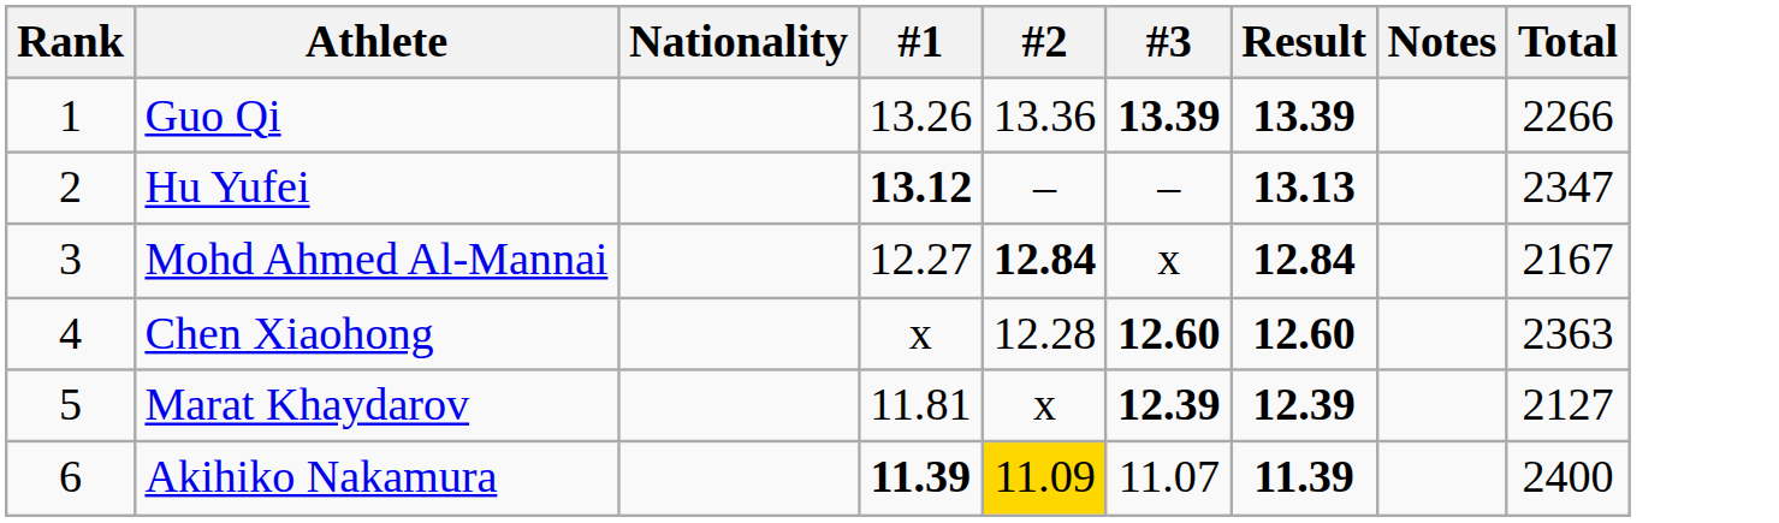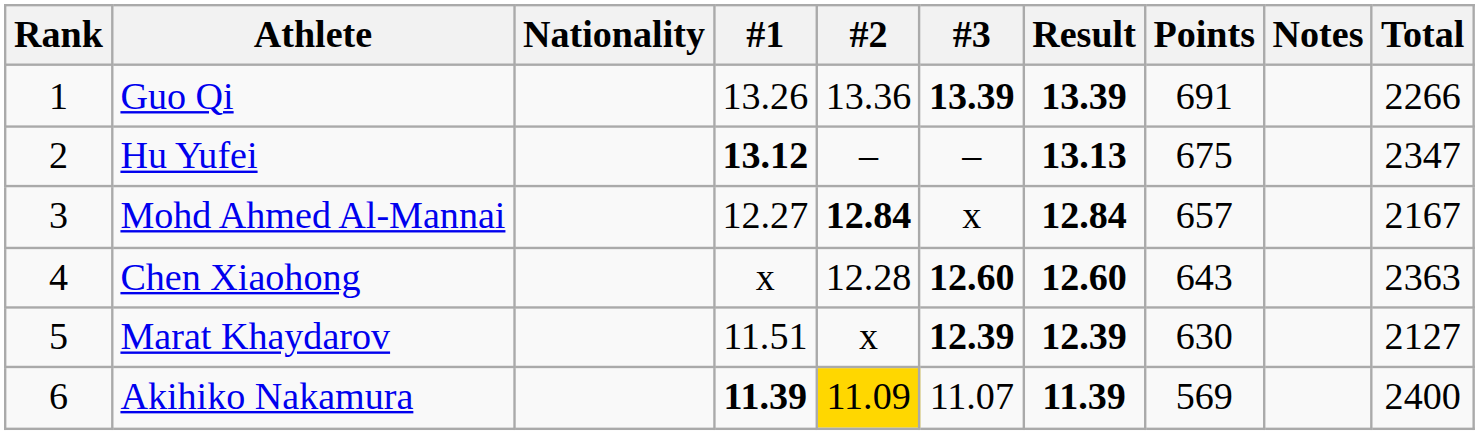+ column: Points | 691 | 675 | 657 | 643 | 630 | 569
Marat Khaydarov | #1: 11.81 -> 11.51
